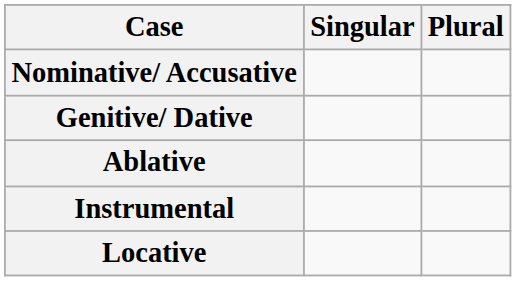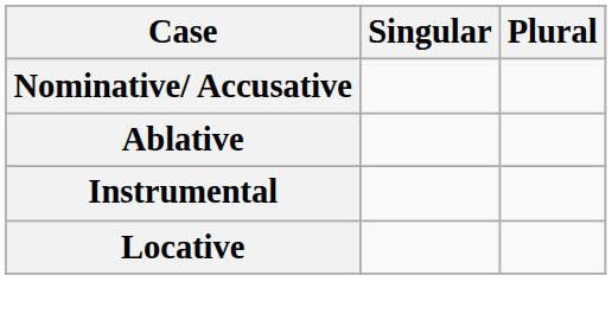- row: Genitive/ Dative
